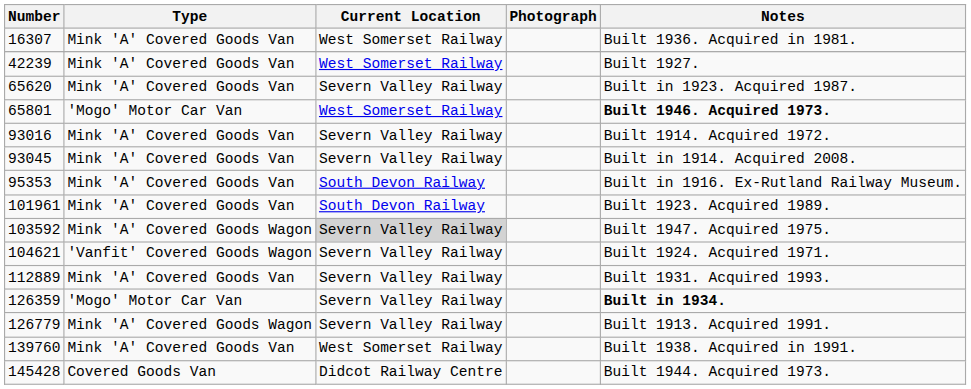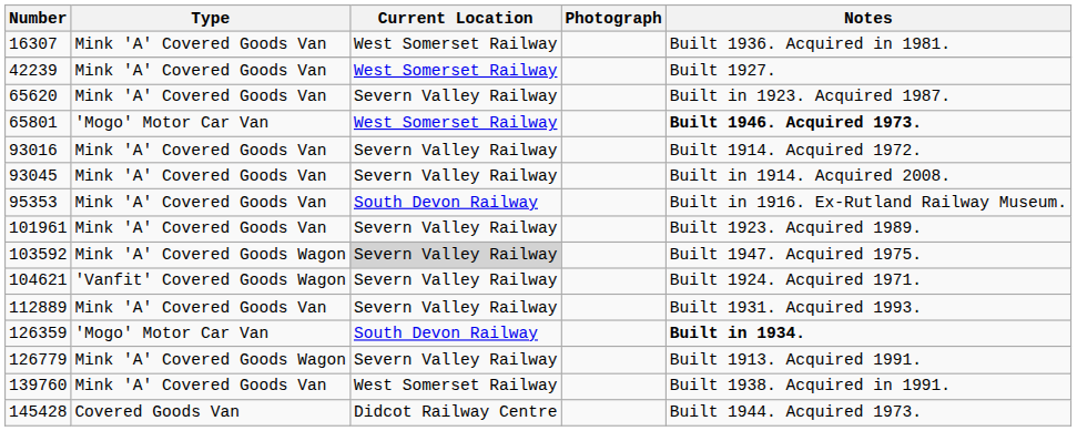101961 | Current Location: South Devon Railway -> Severn Valley Railway
126359 | Current Location: Severn Valley Railway -> South Devon Railway
